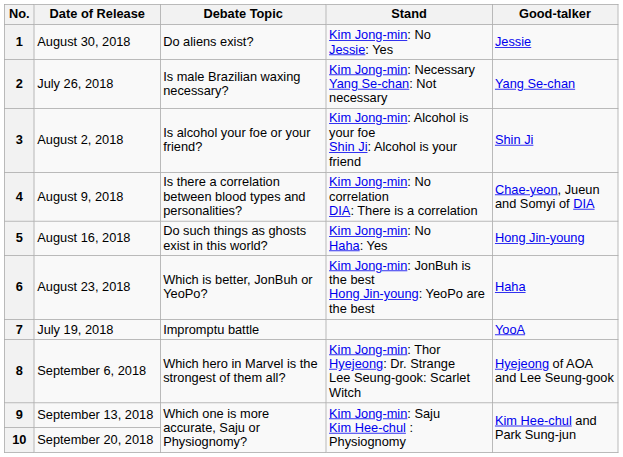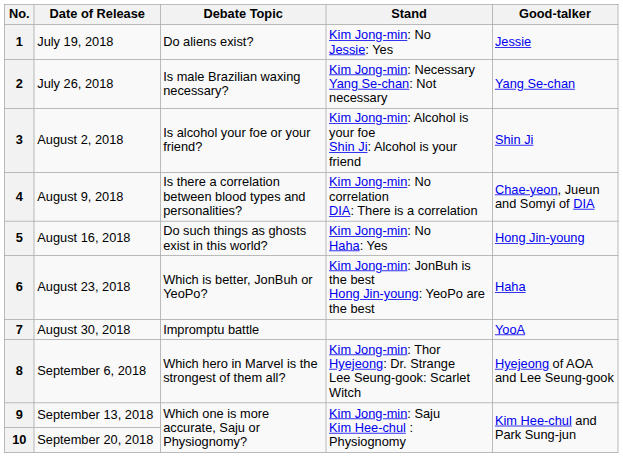1 | Date of Release: August 30, 2018 -> July 19, 2018
7 | Date of Release: July 19, 2018 -> August 30, 2018
